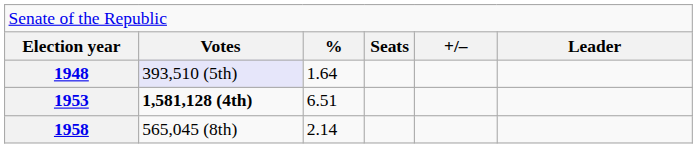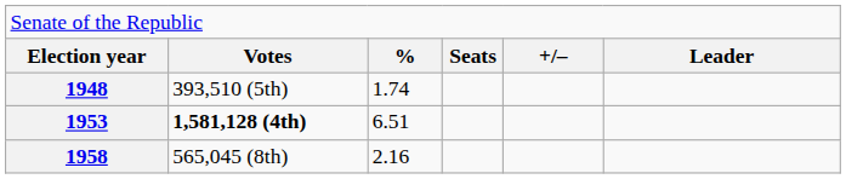1948 | column 2: lavender background -> no background
1948 | column 3: 1.64 -> 1.74
1958 | column 3: 2.14 -> 2.16
